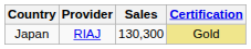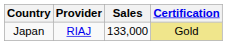Japan | Sales: 130,300 -> 133,000
